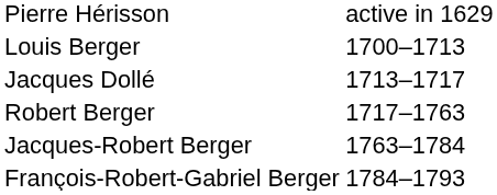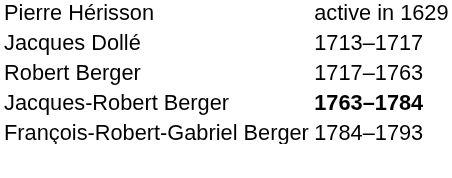- row: Louis Berger | 1700–1713
Jacques-Robert Berger | column 2: normal -> bold
